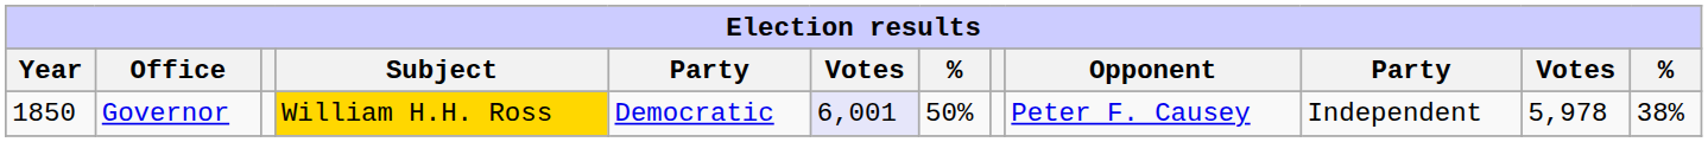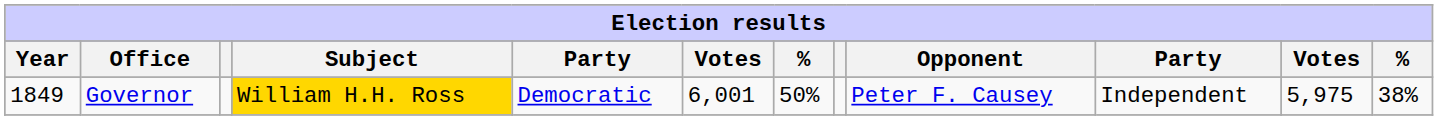Governor | Year: 1850 -> 1849
Governor | column 6: lavender background -> no background
Governor | column 11: 5,978 -> 5,975
